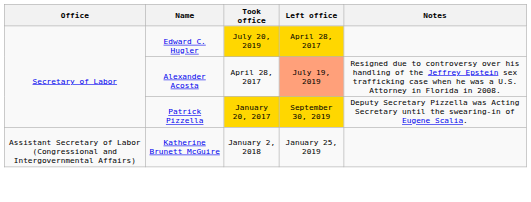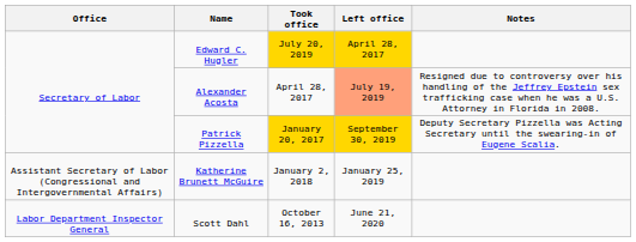+ row: Labor Department Inspector General | Scott Dahl | October 16, 2013 | June 21, 2020
